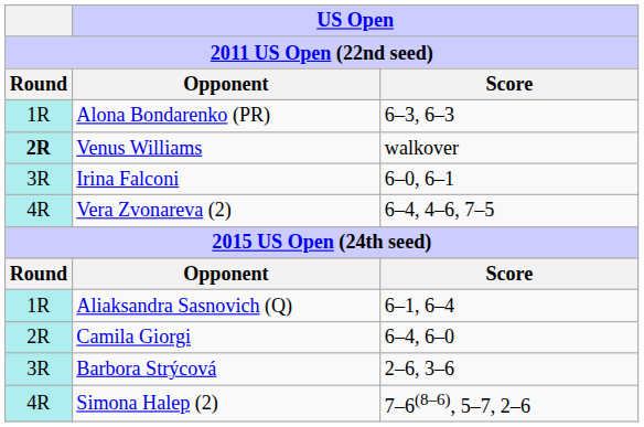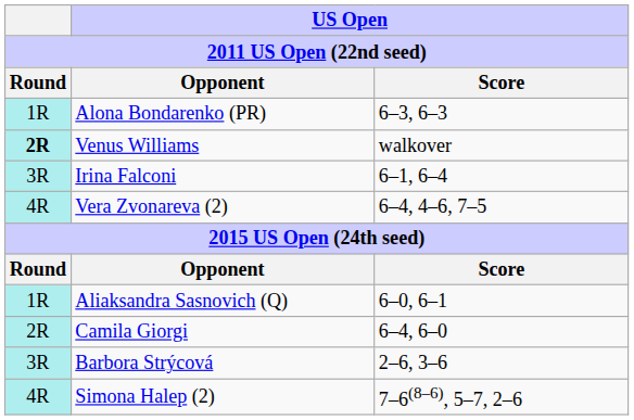Irina Falconi | US Open / Score: 6–0, 6–1 -> 6–1, 6–4
Aliaksandra Sasnovich (Q) | US Open / Score: 6–1, 6–4 -> 6–0, 6–1
